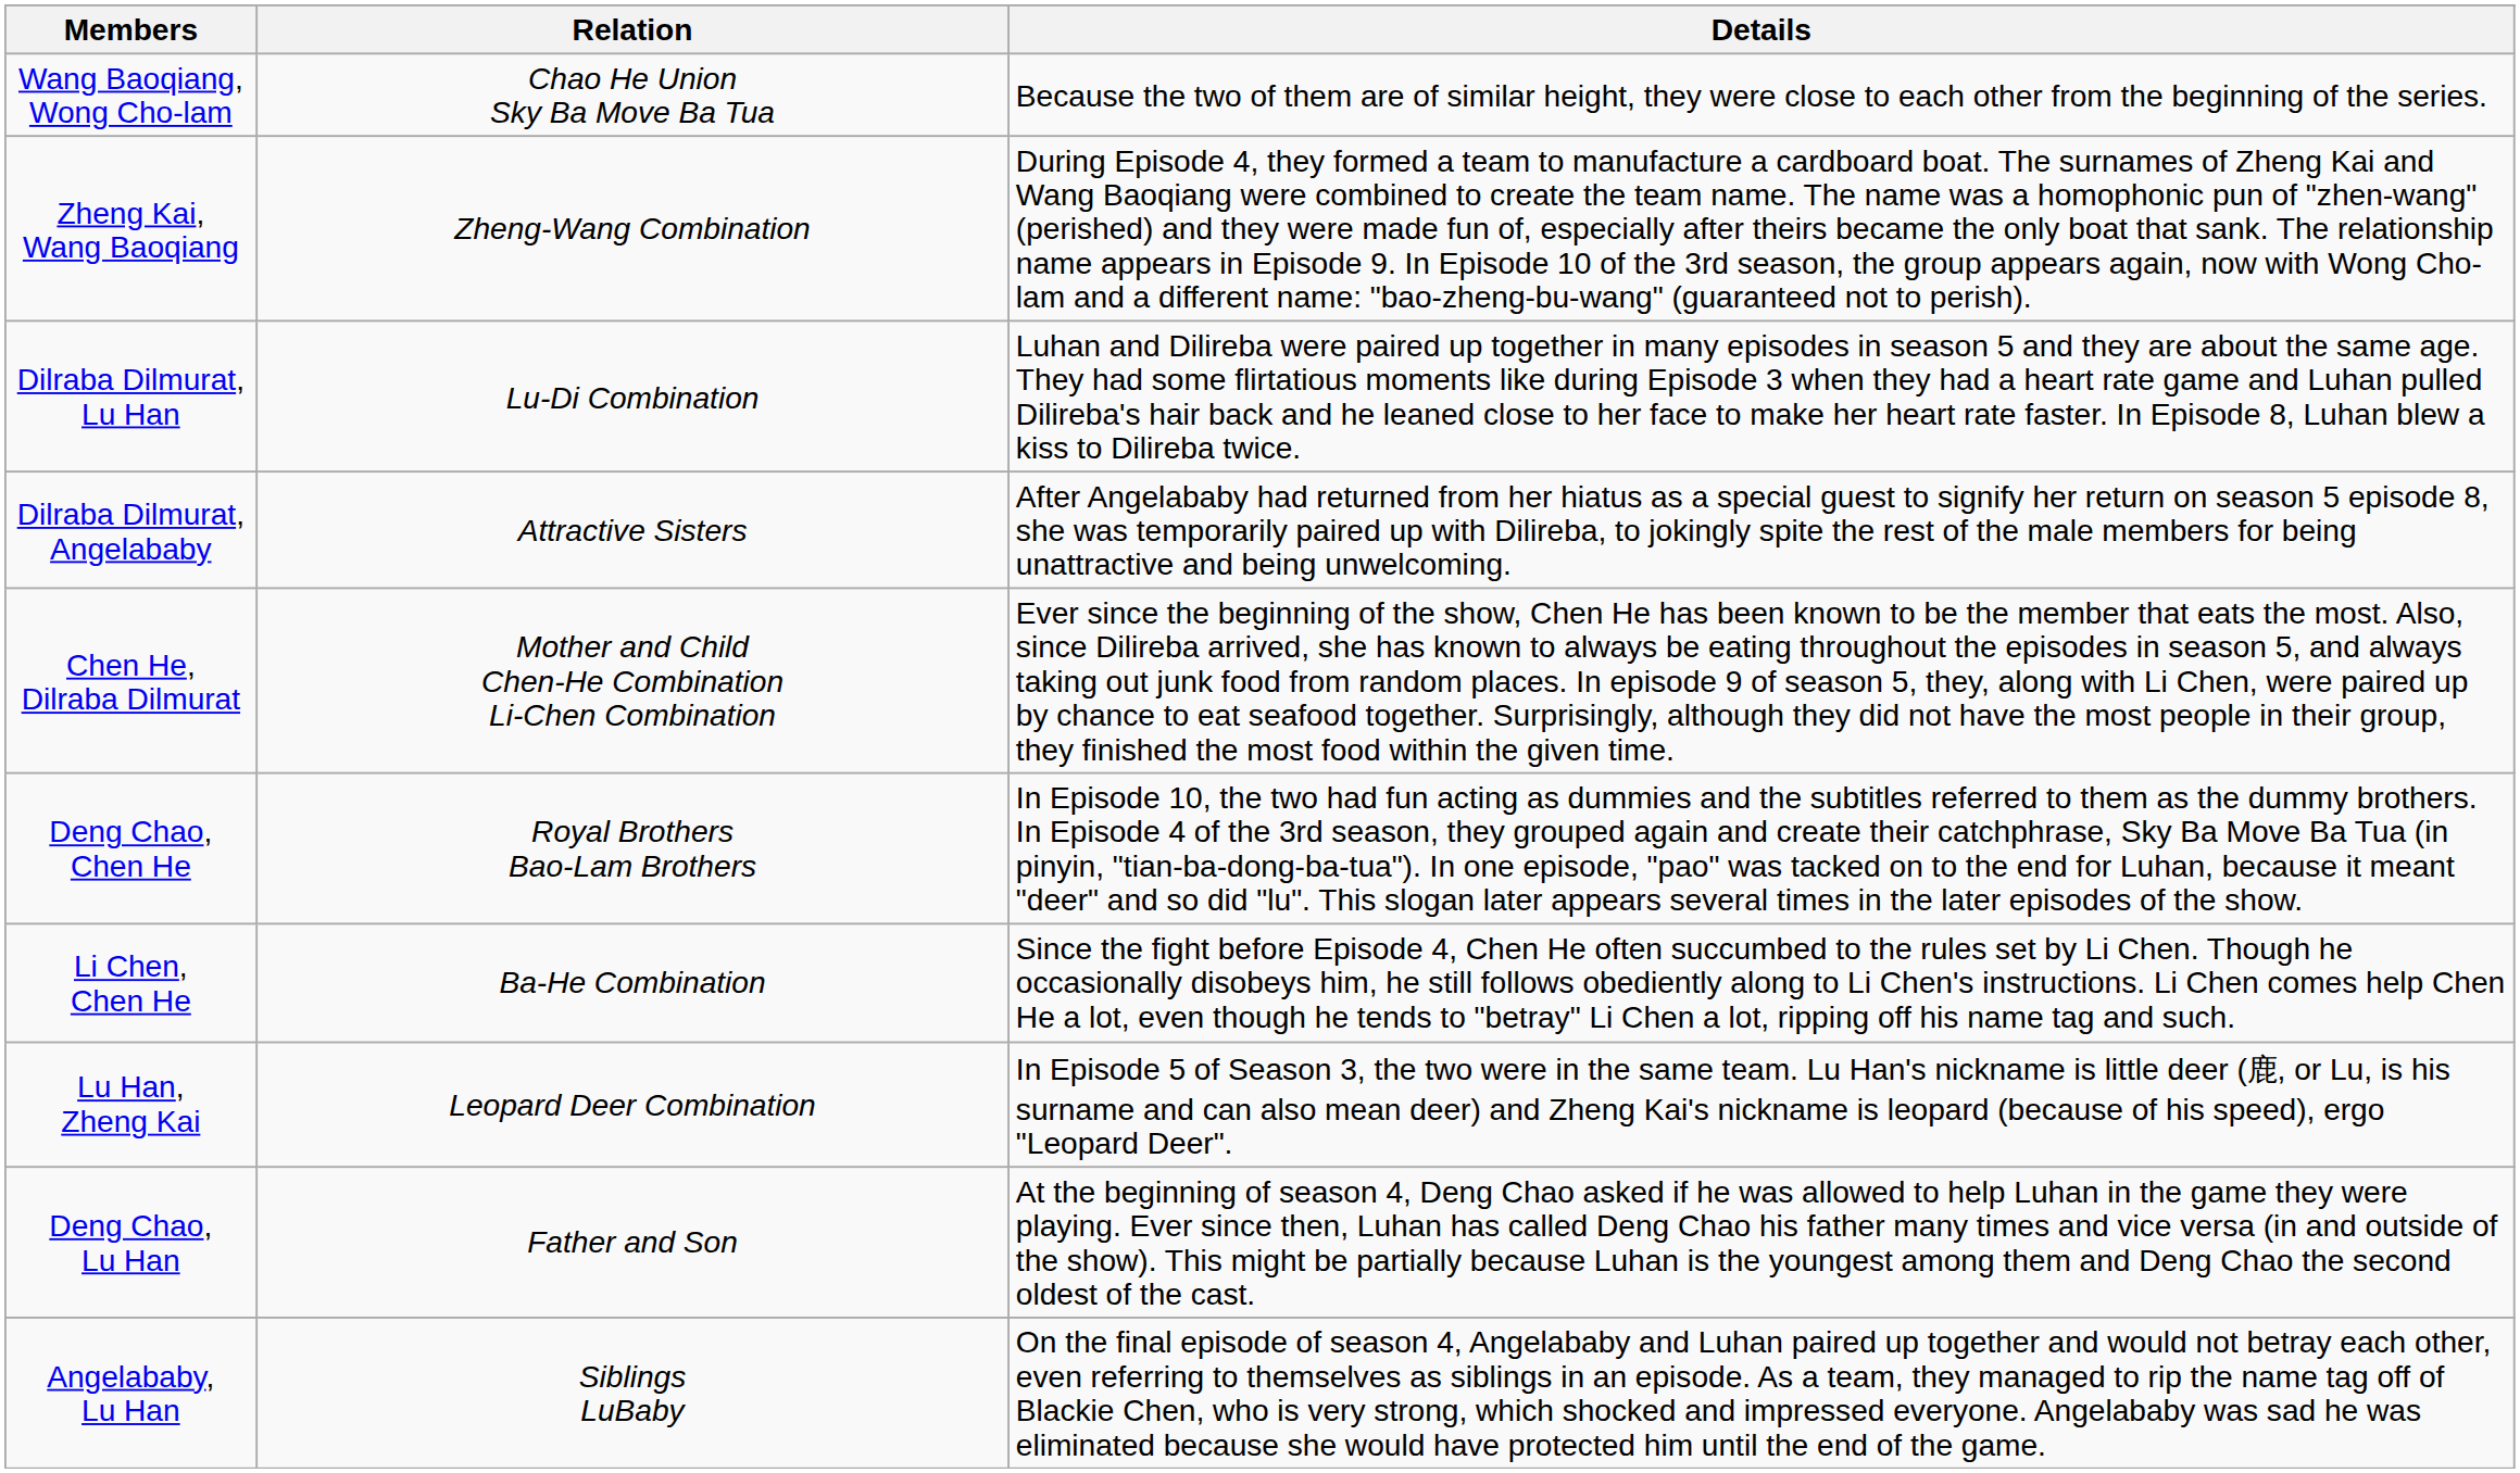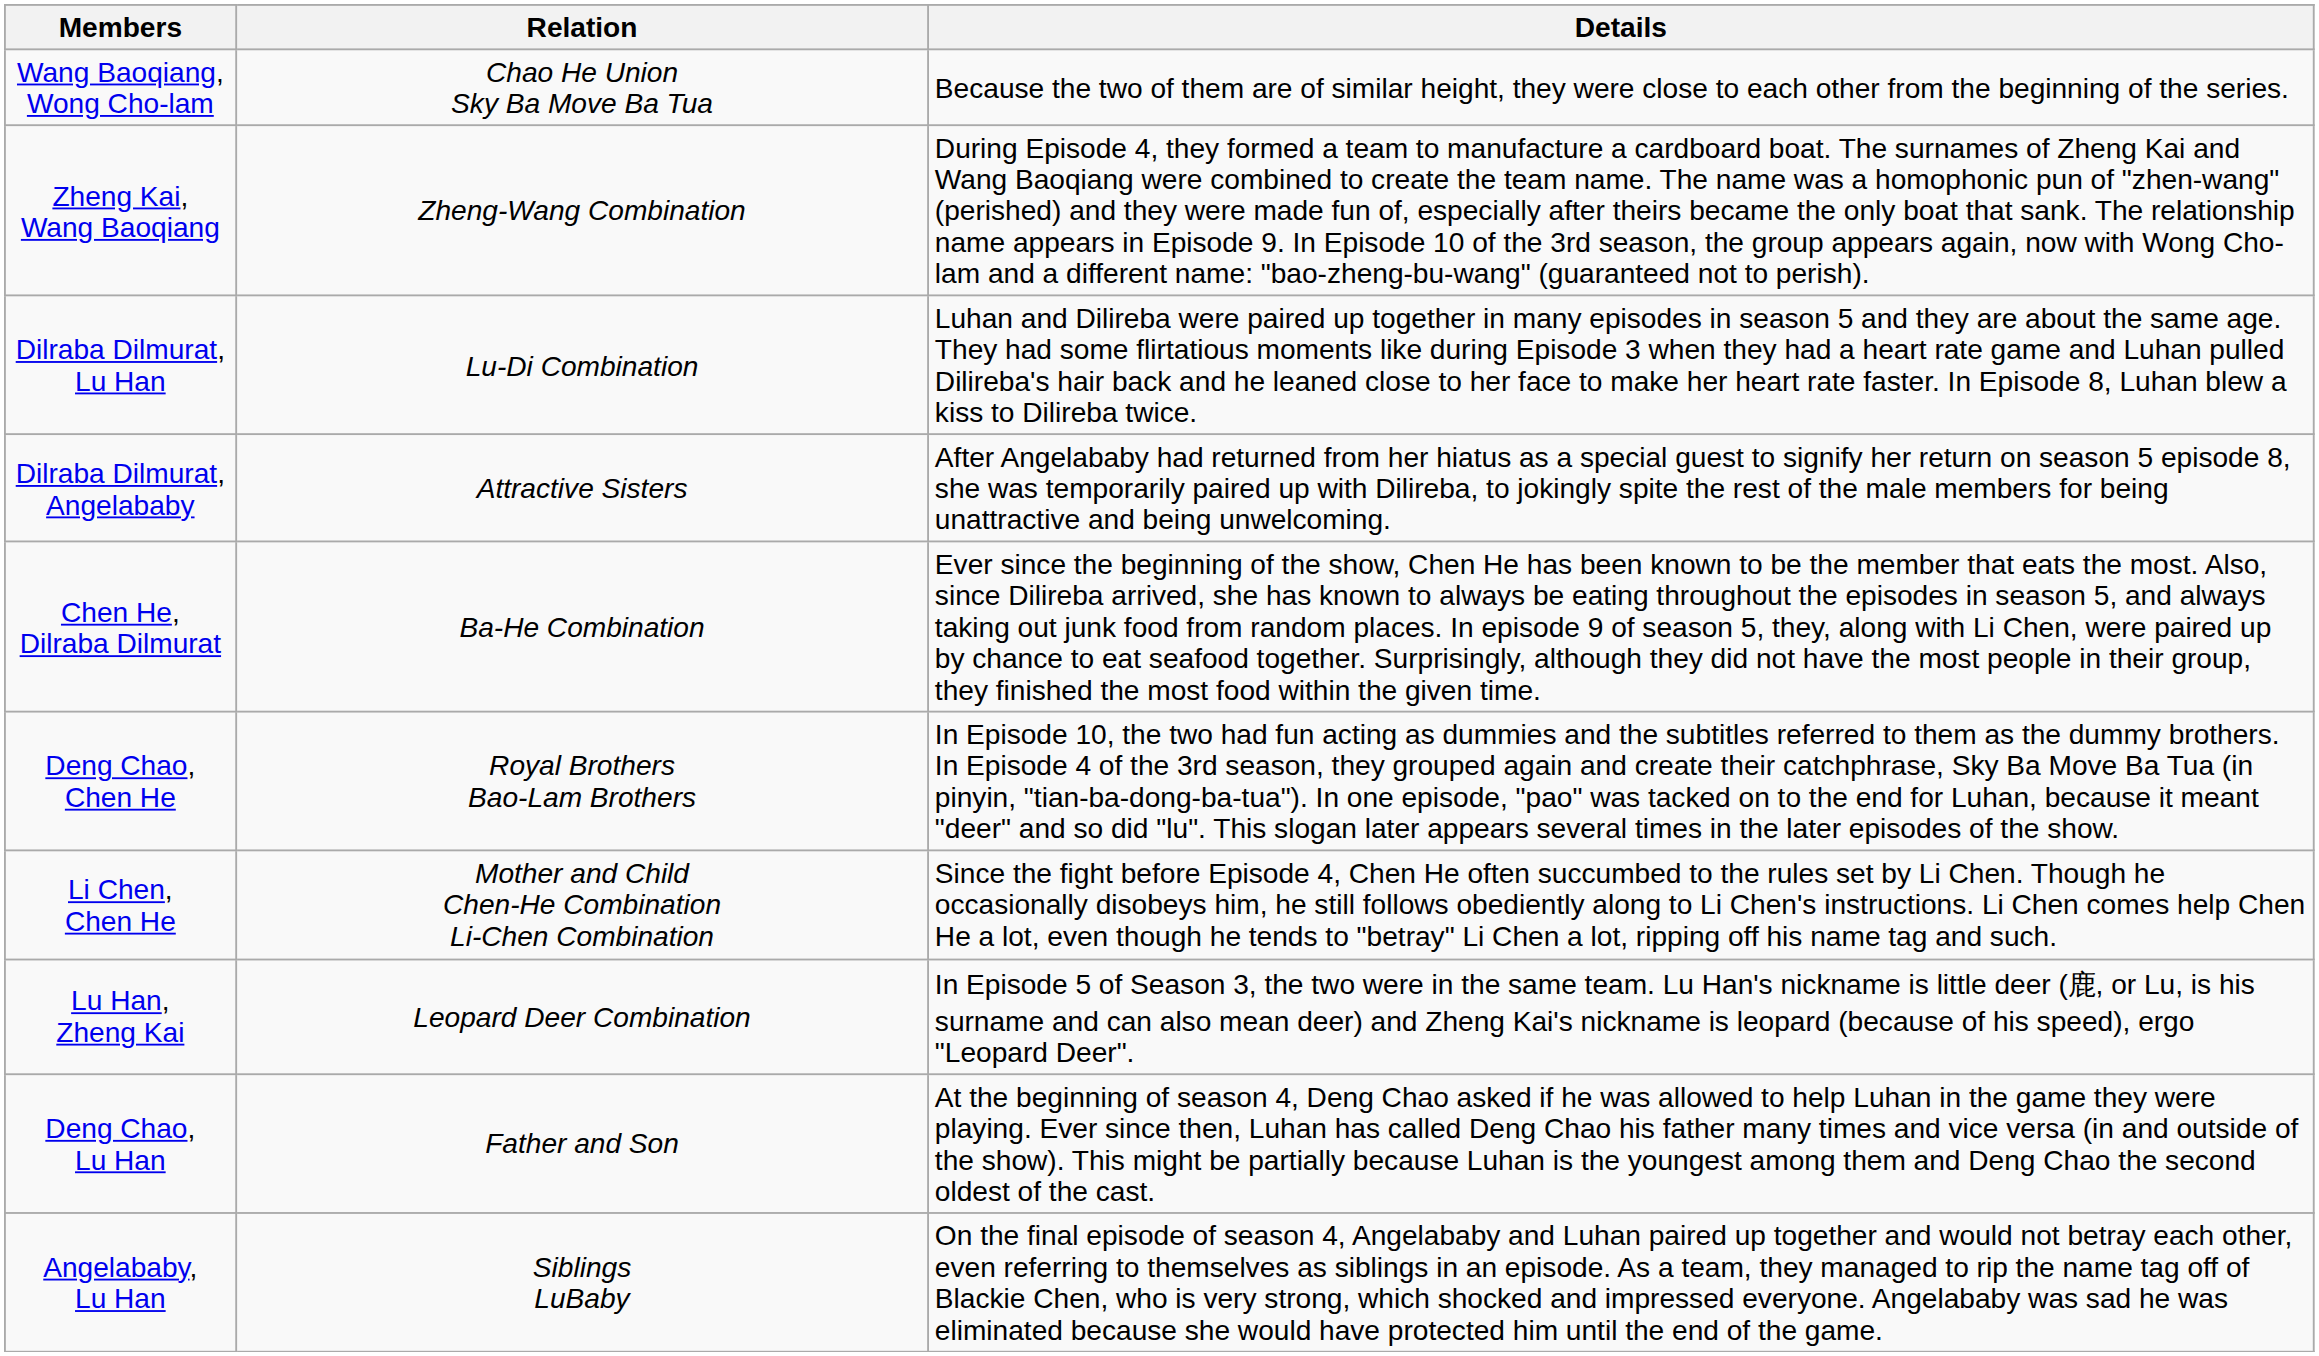Chen He, Dilraba Dilmurat | Relation: Mother and Child Chen-He Combination Li-Chen Combination -> Ba-He Combination
Li Chen, Chen He | Relation: Ba-He Combination -> Mother and Child Chen-He Combination Li-Chen Combination
